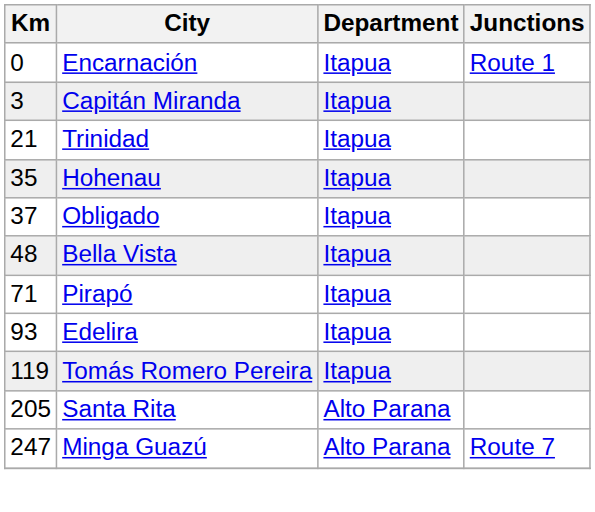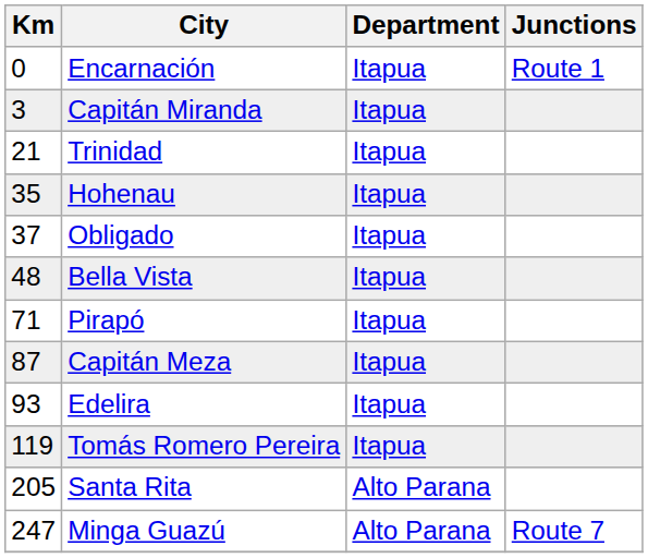+ row: 87 | Capitán Meza | Itapua
